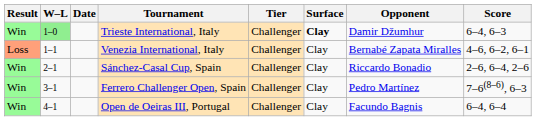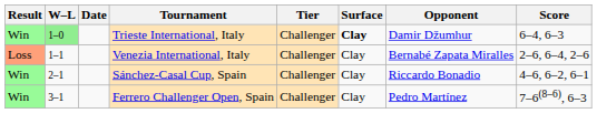Venezia International, Italy | Score: 4–6, 6–2, 6–1 -> 2–6, 6–4, 2–6
Sánchez-Casal Cup, Spain | Score: 2–6, 6–4, 2–6 -> 4–6, 6–2, 6–1
- row: Win | 4–1 | Open de Oeiras III, Portugal | Challenger | Clay | Facundo Bagnis | 6–4, 6–4
